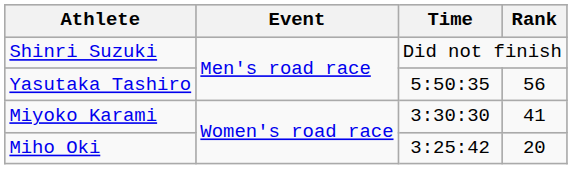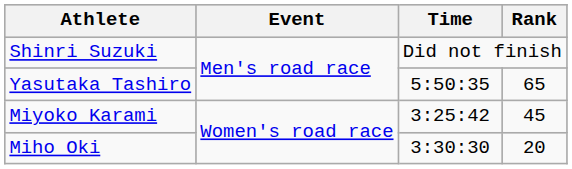Yasutaka Tashiro | Rank: 56 -> 65
Miyoko Karami | Time: 3:30:30 -> 3:25:42
Miyoko Karami | Rank: 41 -> 45
Miho Oki | Time: 3:25:42 -> 3:30:30
